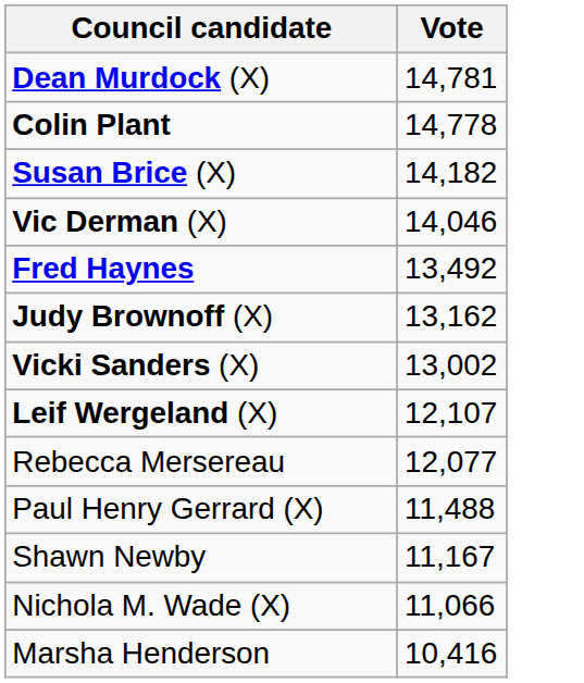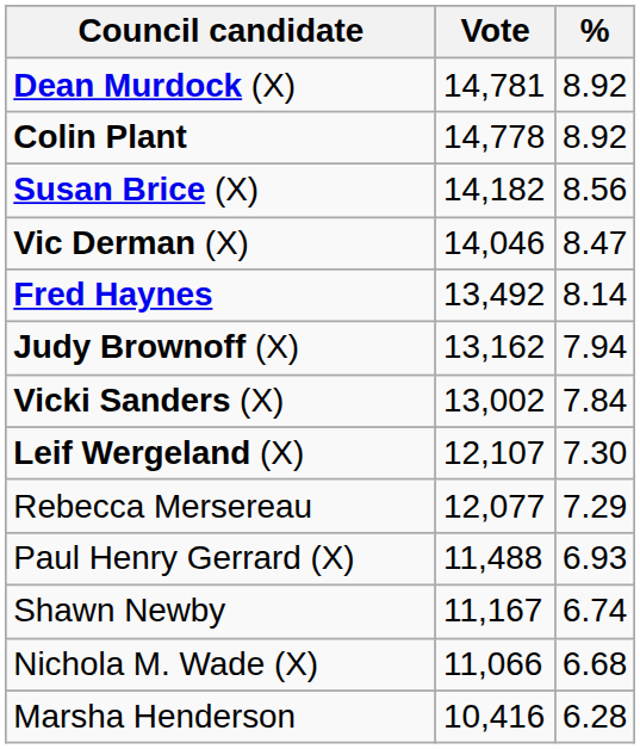+ column: % | 8.92 | 8.92 | 8.56 | 8.47 | 8.14 | 7.94 | 7.84 | 7.30 | 7.29 | 6.93 | 6.74 | 6.68 | 6.28
